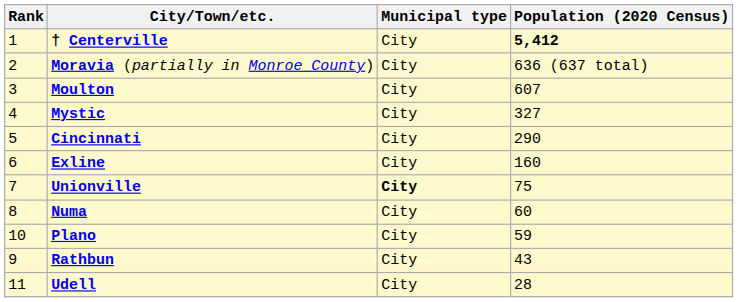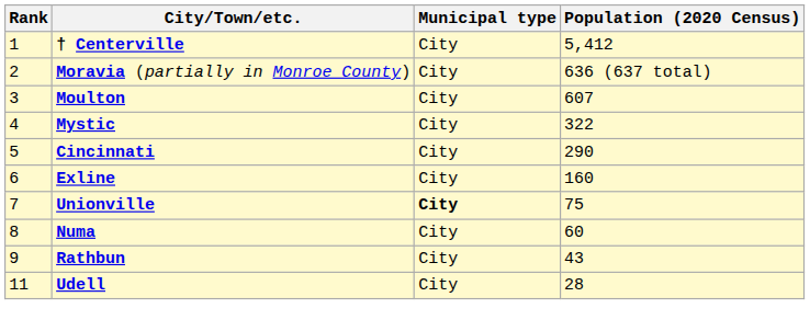† Centerville | Population (2020 Census): bold -> normal
Mystic | Population (2020 Census): 327 -> 322
- row: 10 | Plano | City | 59
